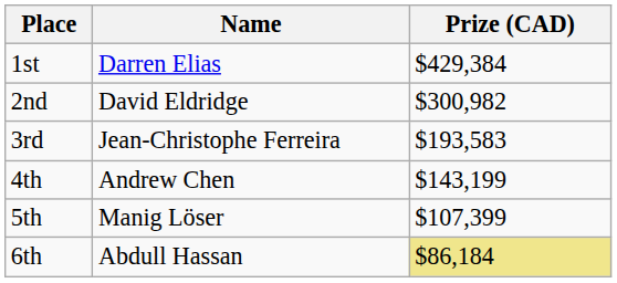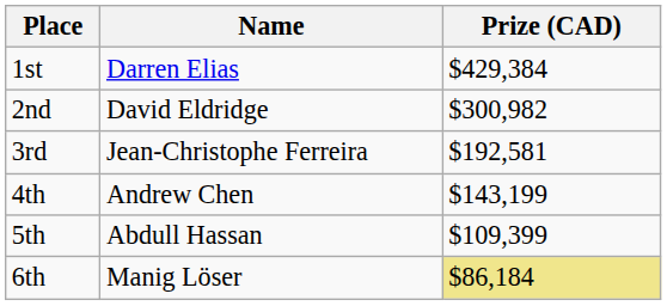3rd | Prize (CAD): $193,583 -> $192,581
5th | Name: Manig Löser -> Abdull Hassan
5th | Prize (CAD): $107,399 -> $109,399
6th | Name: Abdull Hassan -> Manig Löser
